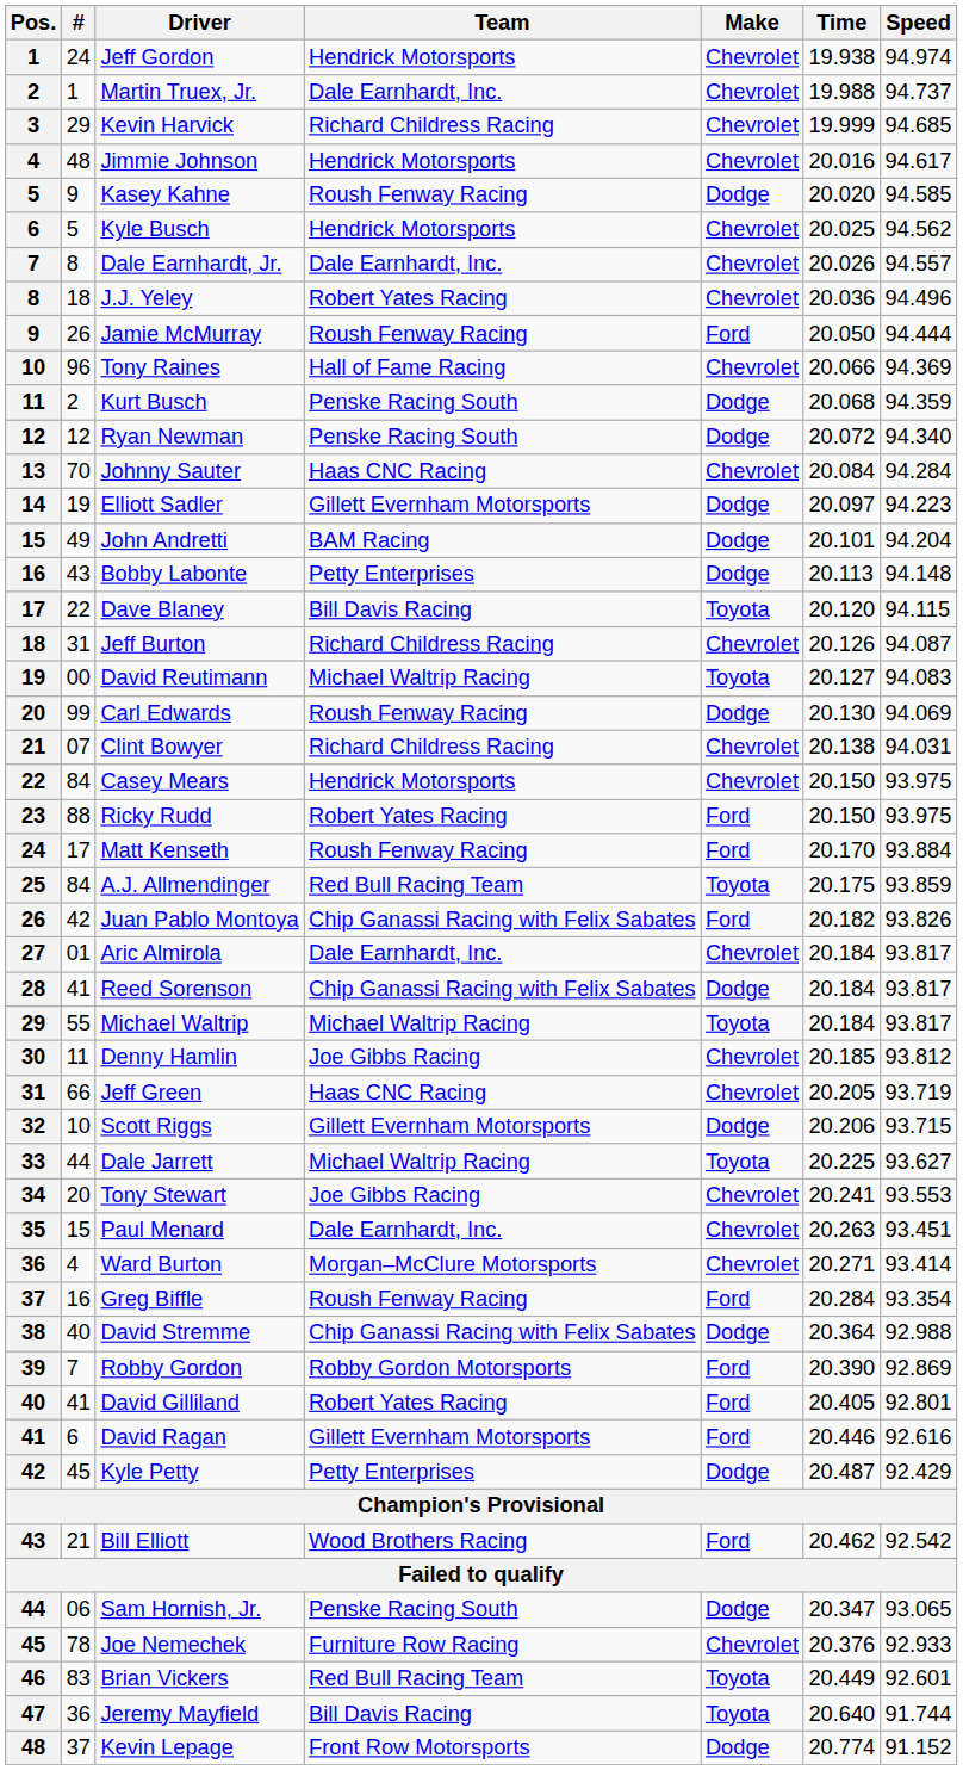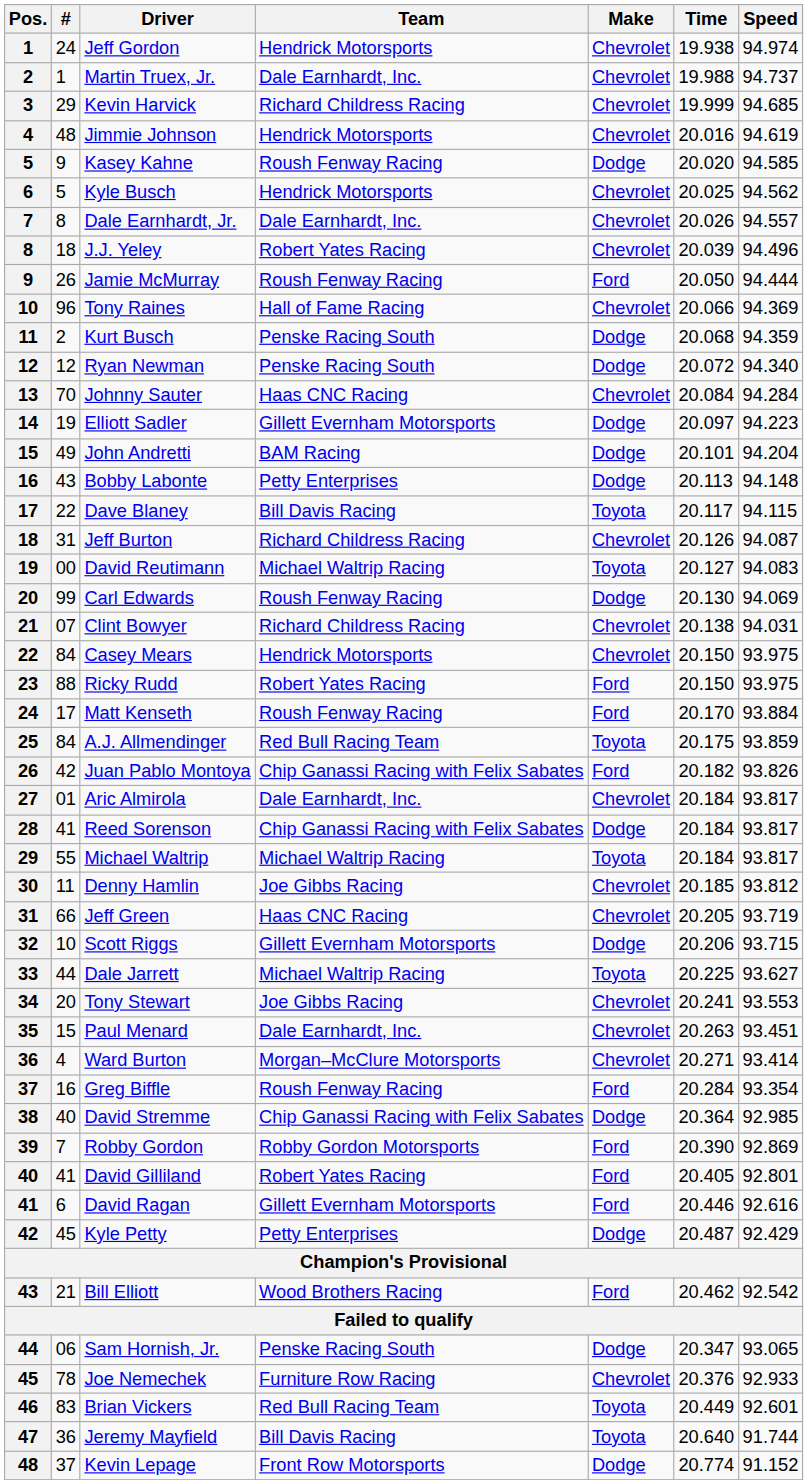Jimmie Johnson | Speed: 94.617 -> 94.619
J.J. Yeley | Time: 20.036 -> 20.039
Dave Blaney | Time: 20.120 -> 20.117
David Stremme | Speed: 92.988 -> 92.985
